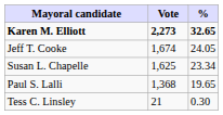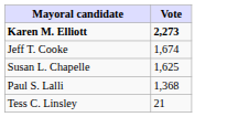- column: % | 32.65 | 24.05 | 23.34 | 19.65 | 0.30
